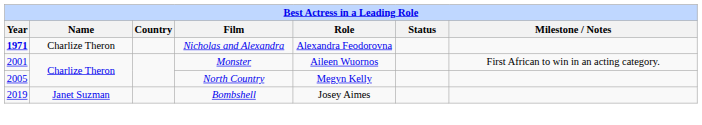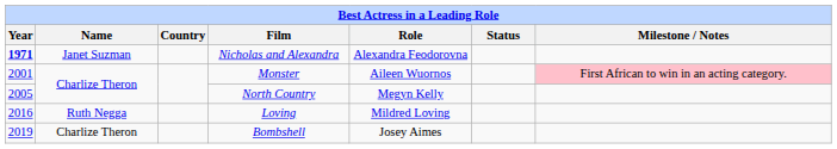Nicholas and Alexandra | Name: Charlize Theron -> Janet Suzman
Monster | Milestone / Notes: no background -> pink background
+ row: 2016 | Ruth Negga | Loving | Mildred Loving
Bombshell | Name: Janet Suzman -> Charlize Theron
